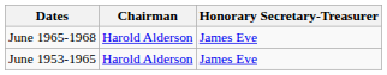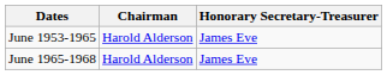rows swapped: June 1953-1965 <-> June 1965-1968
